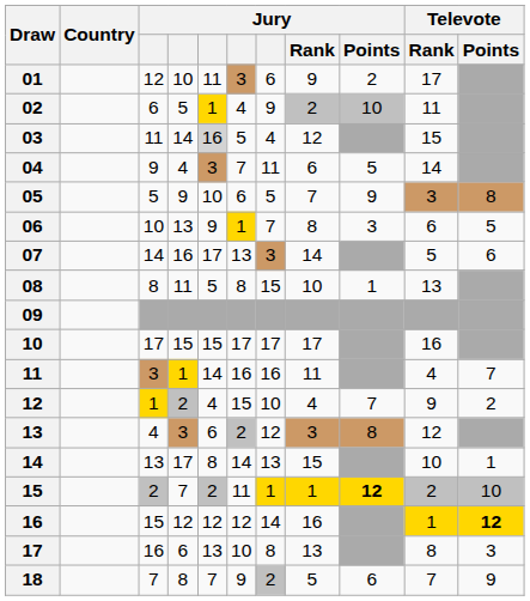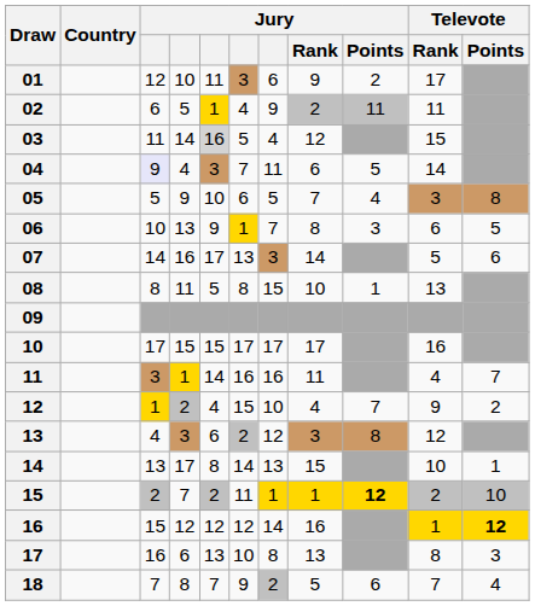02 | Jury / Points: 10 -> 11
04 | column 3: no background -> lavender background
05 | Jury / Points: 9 -> 4
18 | Televote / Points: 9 -> 4
